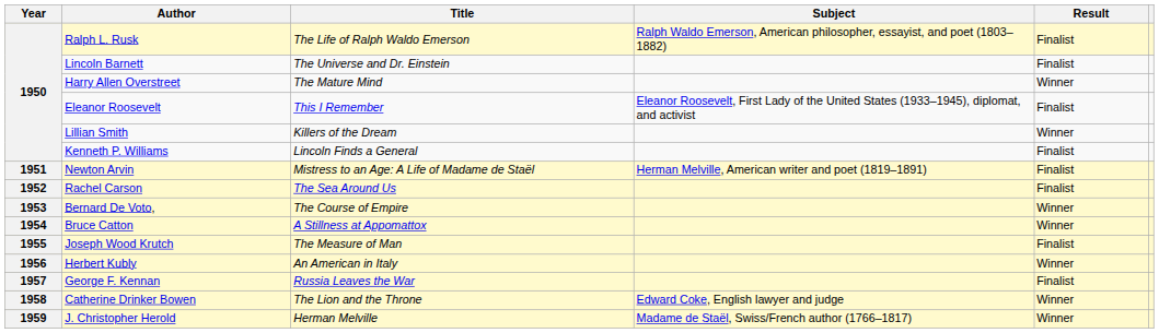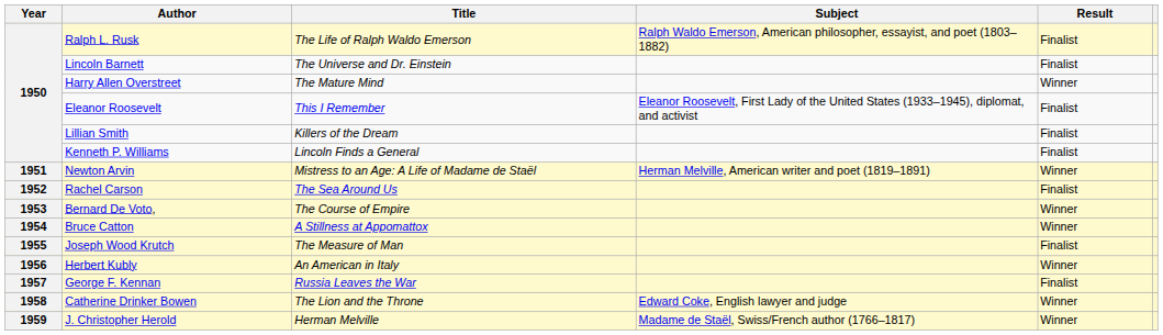Lillian Smith | Result: Winner -> Finalist
Newton Arvin | Result: Finalist -> Winner
